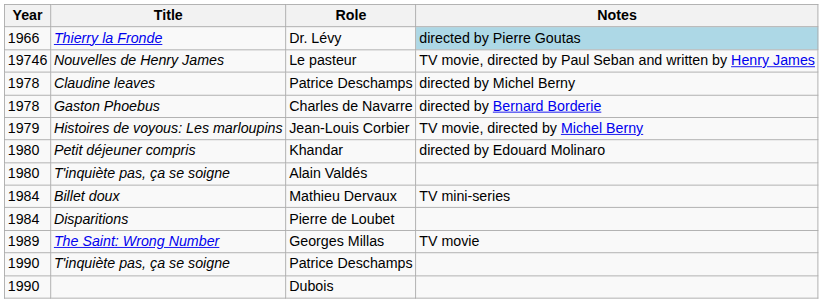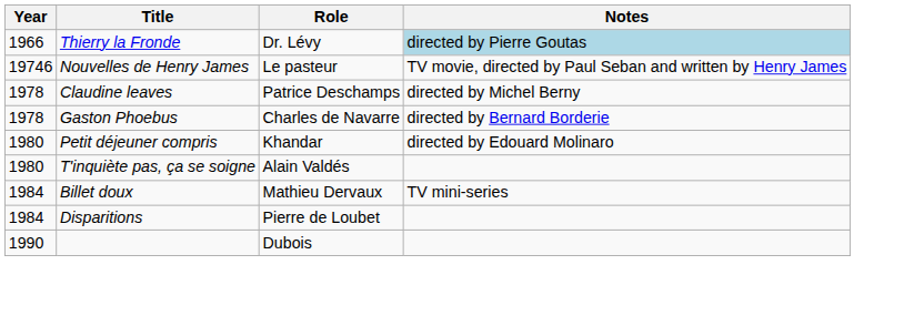- row: 1979 | Histoires de voyous: Les marloupins | Jean-Louis Corbier | TV movie, directed by Michel Berny
- row: 1989 | The Saint: Wrong Number | Georges Millas | TV movie
- row: 1990 | T'inquiète pas, ça se soigne | Patrice Deschamps
